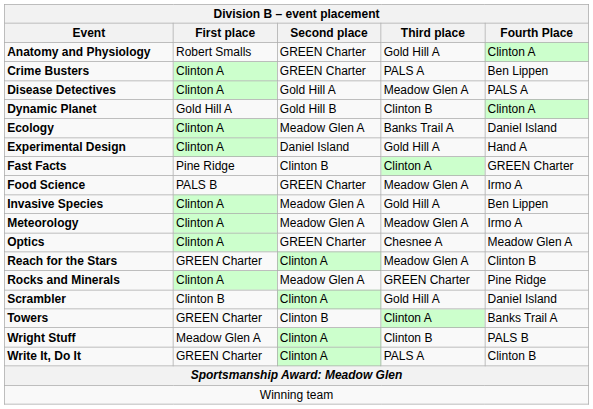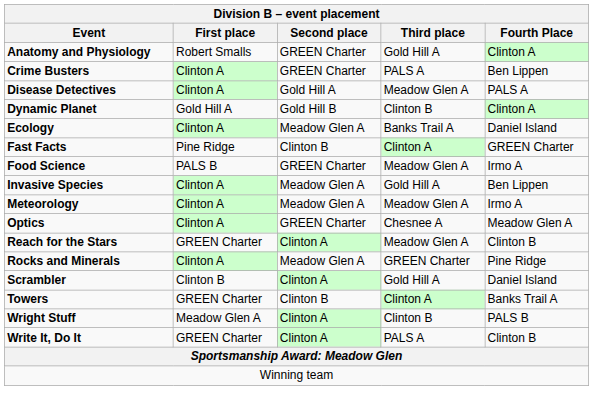- row: Experimental Design | Clinton A | Daniel Island | Gold Hill A | Hand A
